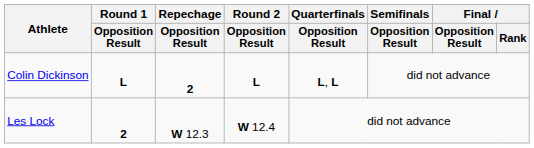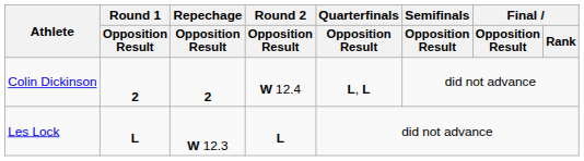Colin Dickinson | Round 1 / Opposition Result: L -> 2
Colin Dickinson | Round 2 / Opposition Result: L -> W 12.4
Les Lock | Round 1 / Opposition Result: 2 -> L
Les Lock | Round 2 / Opposition Result: W 12.4 -> L
